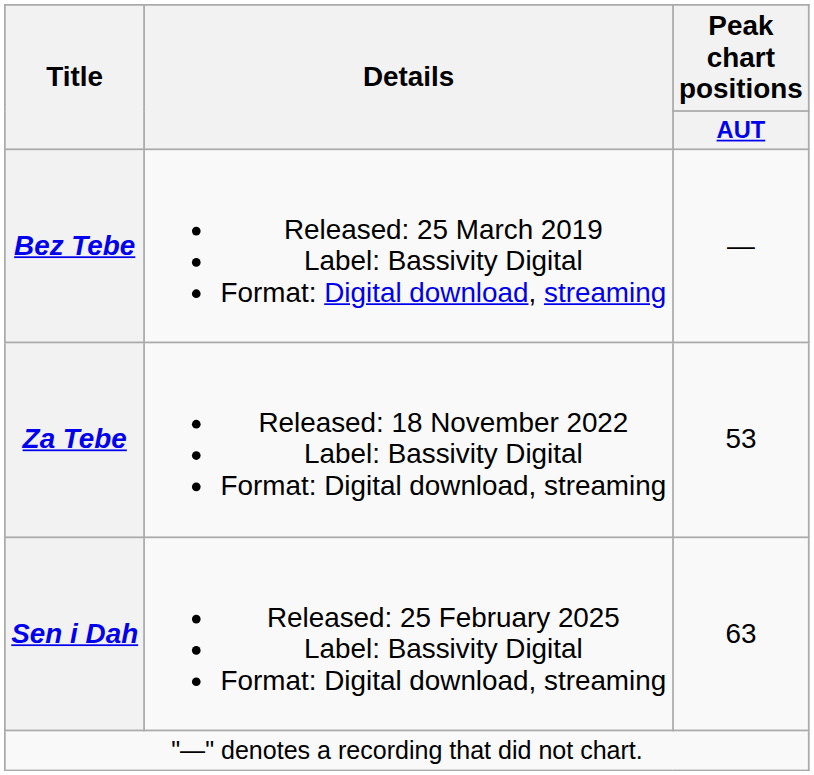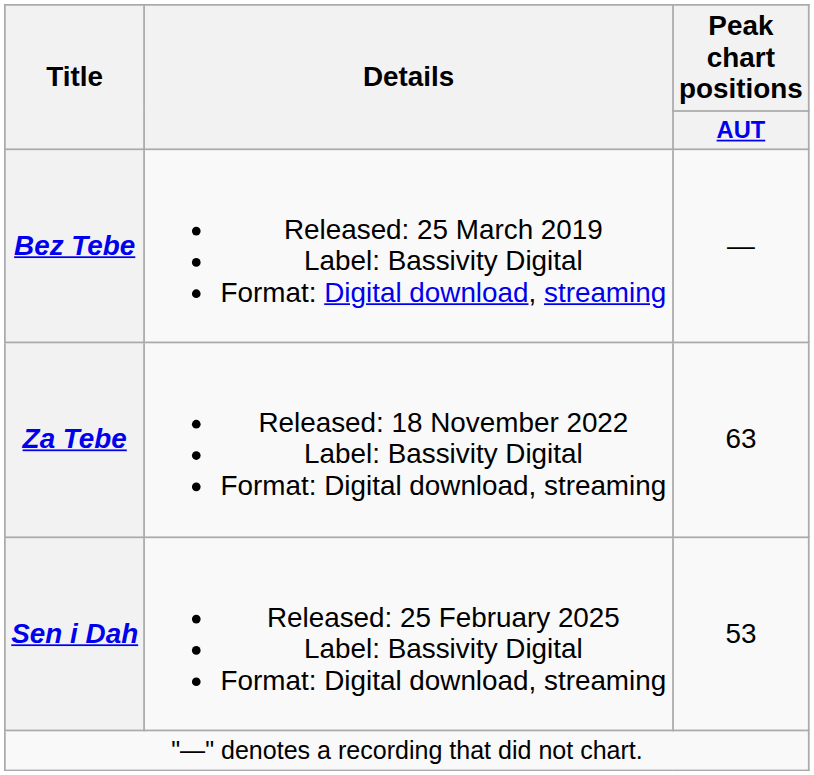Za Tebe | Peak chart positions / AUT: 53 -> 63
Sen i Dah | Peak chart positions / AUT: 63 -> 53
